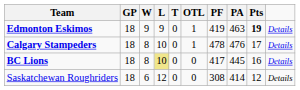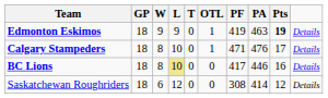Calgary Stampeders | PF: 478 -> 471
BC Lions | PA: 445 -> 446
